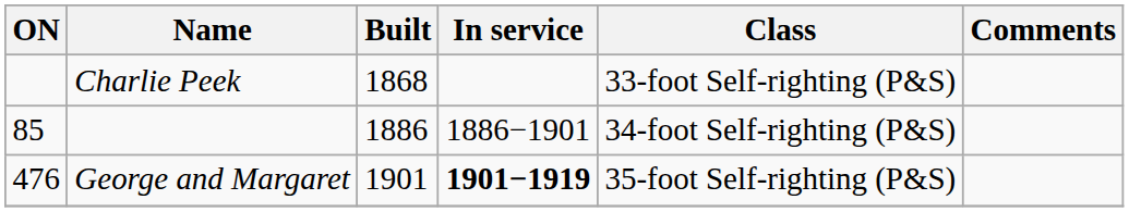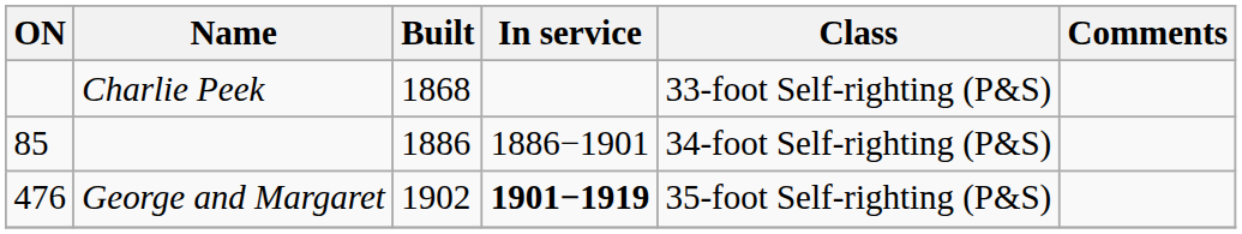George and Margaret | Built: 1901 -> 1902
